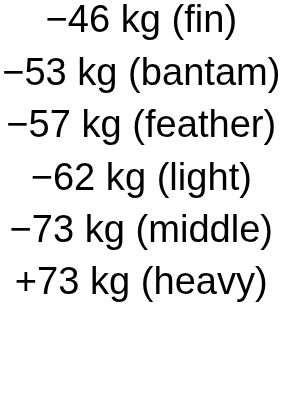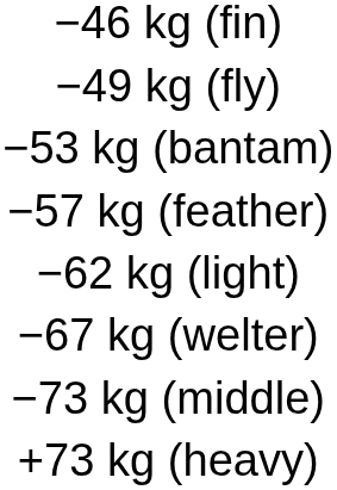+ row: −49 kg (fly)
+ row: −67 kg (welter)
